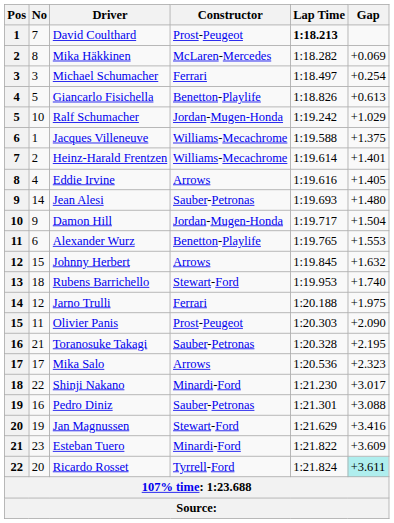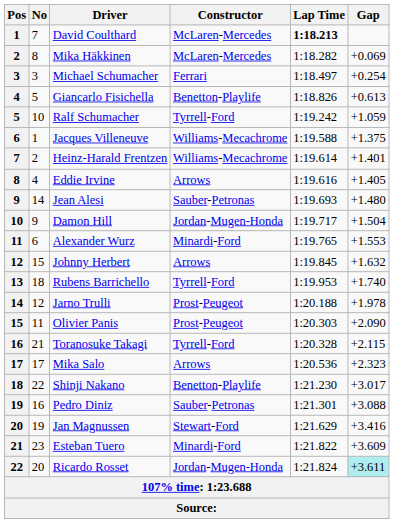David Coulthard | Constructor: Prost-Peugeot -> McLaren-Mercedes
Ralf Schumacher | Constructor: Jordan-Mugen-Honda -> Tyrrell-Ford
Ralf Schumacher | Gap: +1.029 -> +1.059
Alexander Wurz | Constructor: Benetton-Playlife -> Minardi-Ford
Rubens Barrichello | Constructor: Stewart-Ford -> Tyrrell-Ford
Jarno Trulli | Constructor: Ferrari -> Prost-Peugeot
Jarno Trulli | Gap: +1.975 -> +1.978
Toranosuke Takagi | Constructor: Sauber-Petronas -> Tyrrell-Ford
Toranosuke Takagi | Gap: +2.195 -> +2.115
Shinji Nakano | Constructor: Minardi-Ford -> Benetton-Playlife
Ricardo Rosset | Constructor: Tyrrell-Ford -> Jordan-Mugen-Honda
